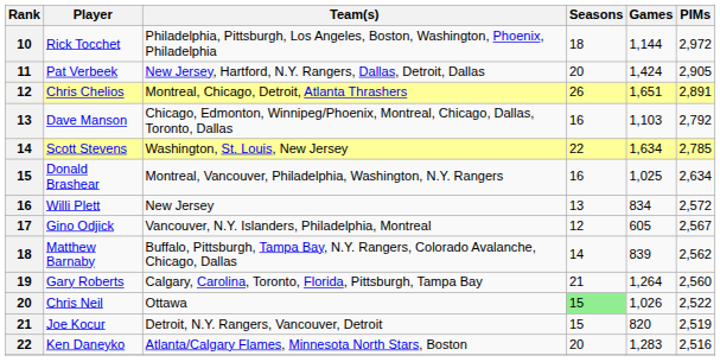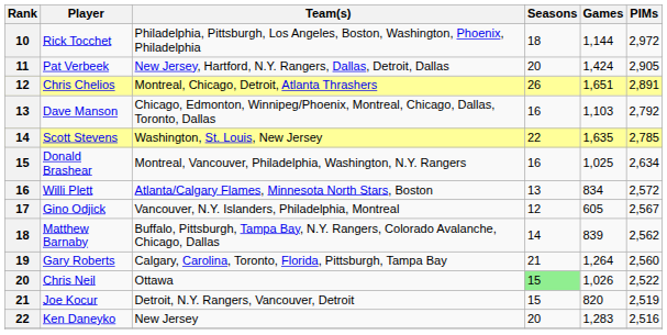Scott Stevens | Games: 1,634 -> 1,635
Willi Plett | Team(s): New Jersey -> Atlanta/Calgary Flames, Minnesota North Stars, Boston
Ken Daneyko | Team(s): Atlanta/Calgary Flames, Minnesota North Stars, Boston -> New Jersey
